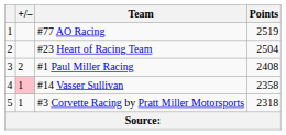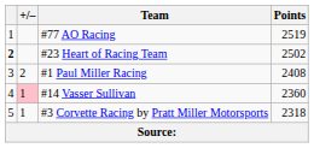#23 Heart of Racing Team | column 1: normal -> bold
#23 Heart of Racing Team | Points: 2504 -> 2502
#14 Vasser Sullivan | Points: 2358 -> 2360
